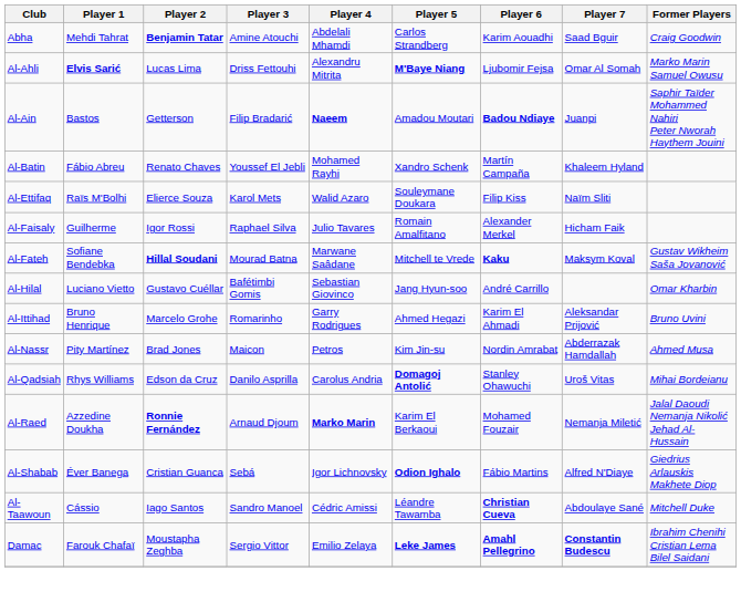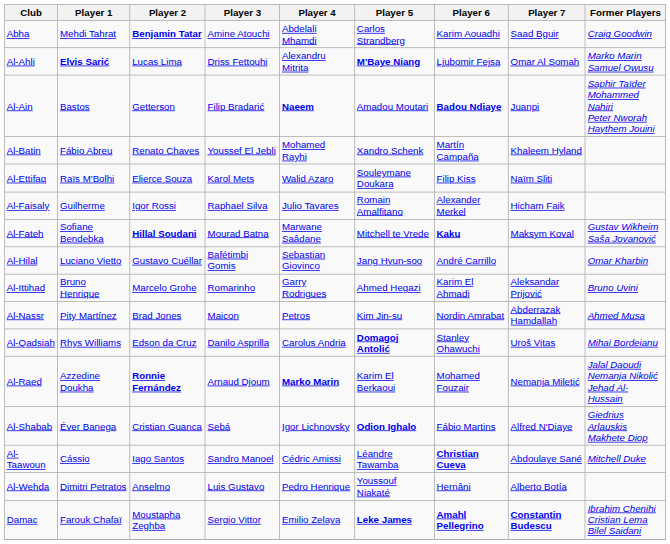+ row: Al-Wehda | Dimitri Petratos | Anselmo | Luis Gustavo | Pedro Henrique | Youssouf Niakaté | Hernâni | Alberto Botía
